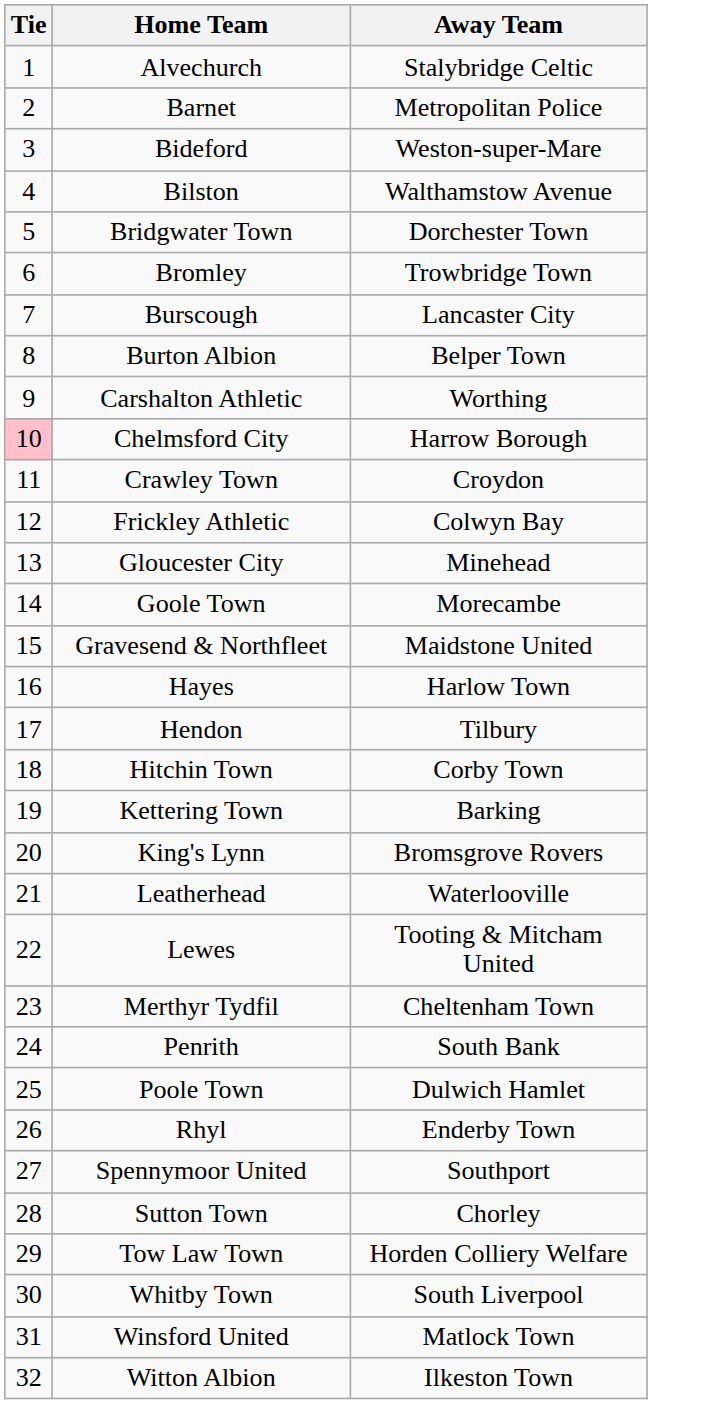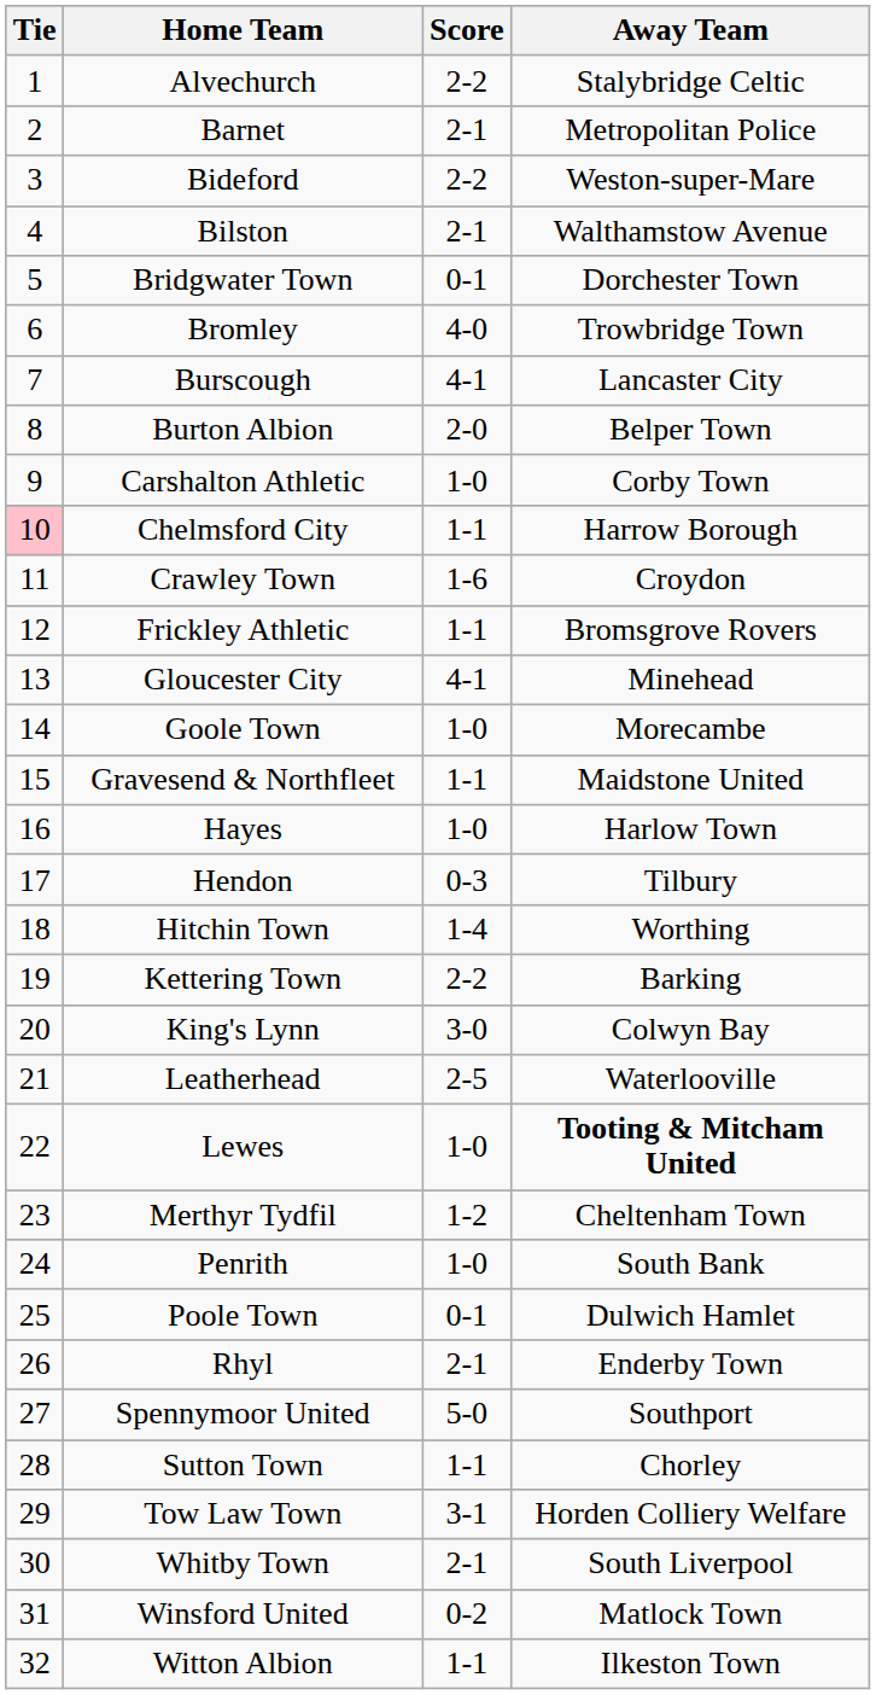+ column: Score | 2-2 | 2-1 | 2-2 | 2-1 | 0-1 | 4-0 | 4-1 | 2-0 | 1-0 | 1-1 | 1-6 | 1-1 | 4-1 | 1-0 | 1-1 | 1-0 | 0-3 | 1-4 | 2-2 | 3-0 | 2-5 | 1-0 | 1-2 | 1-0 | 0-1 | 2-1 | 5-0 | 1-1 | 3-1 | 2-1 | 0-2 | 1-1
Carshalton Athletic | Away Team: Worthing -> Corby Town
Frickley Athletic | Away Team: Colwyn Bay -> Bromsgrove Rovers
Hitchin Town | Away Team: Corby Town -> Worthing
King's Lynn | Away Team: Bromsgrove Rovers -> Colwyn Bay
Lewes | Away Team: normal -> bold
